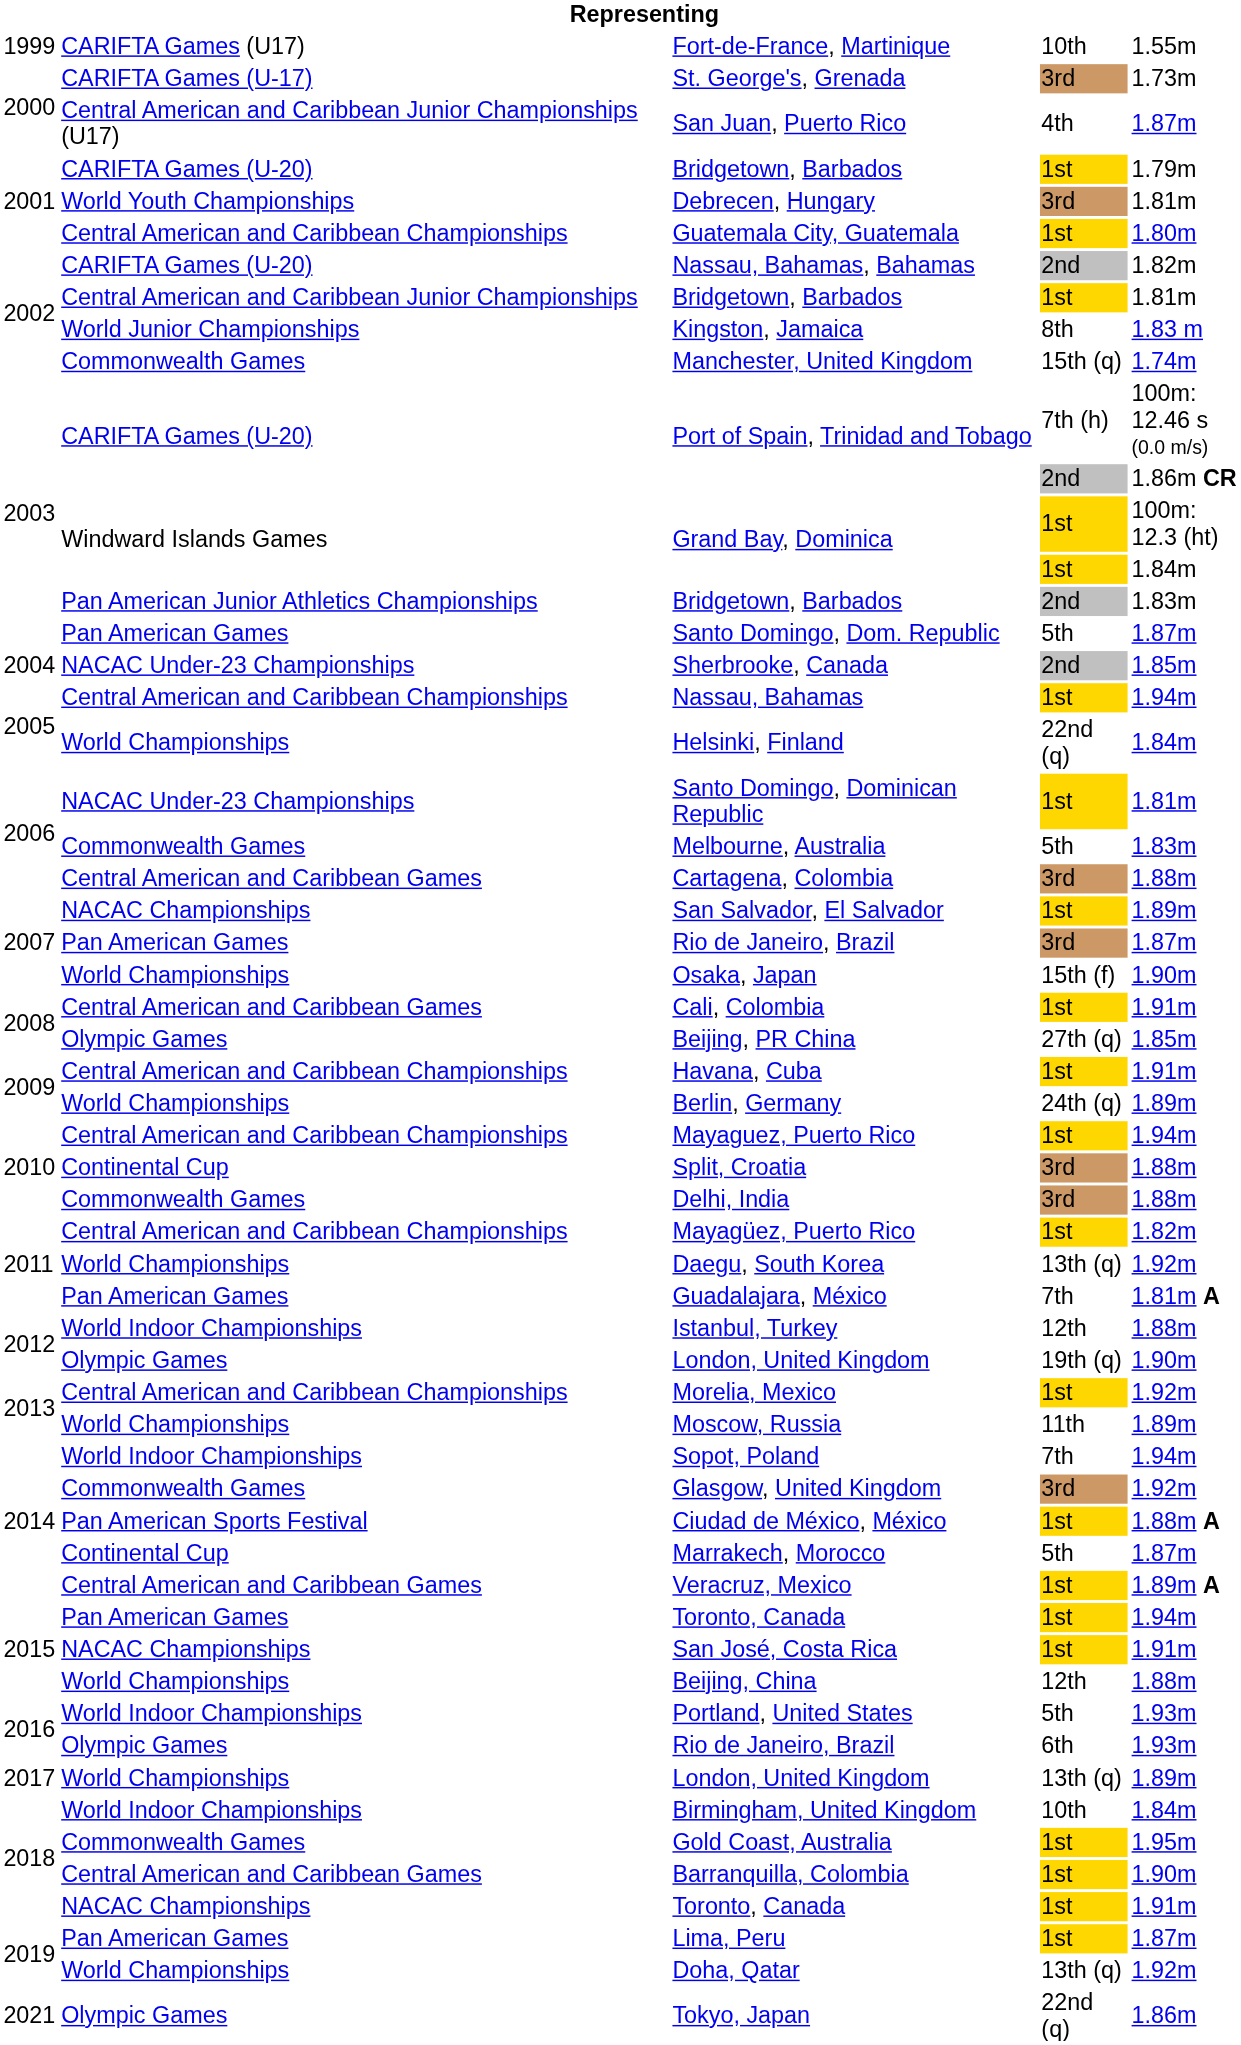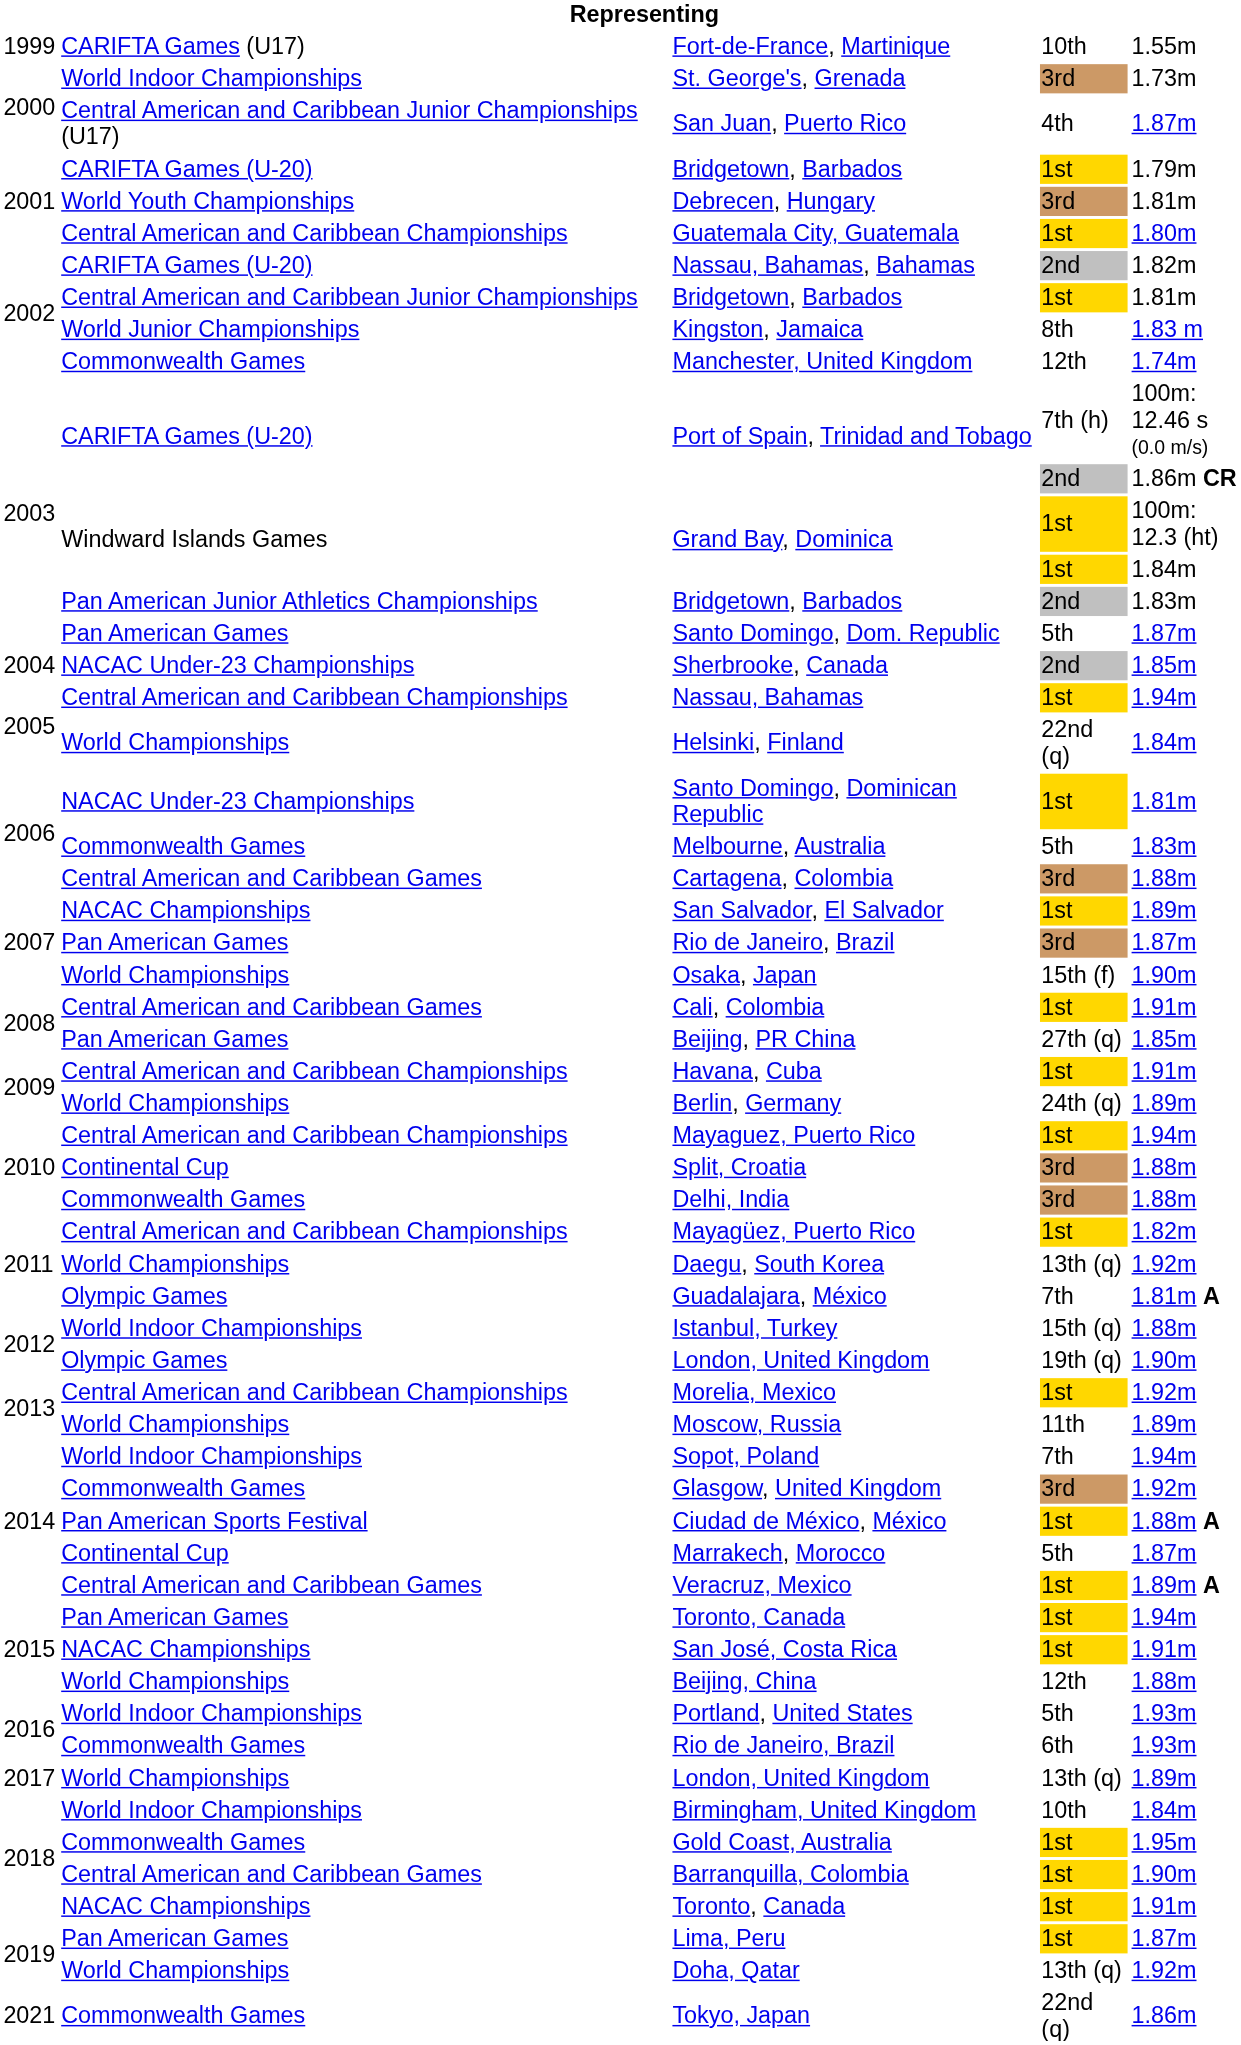St. George's, Grenada | column 2: CARIFTA Games (U-17) -> World Indoor Championships
Manchester, United Kingdom | column 4: 15th (q) -> 12th
Beijing, PR China | column 2: Olympic Games -> Pan American Games
Guadalajara, México | column 2: Pan American Games -> Olympic Games
Istanbul, Turkey | column 4: 12th -> 15th (q)
2016 / Rio de Janeiro, Brazil | column 2: Olympic Games -> Commonwealth Games
Tokyo, Japan | column 2: Olympic Games -> Commonwealth Games
